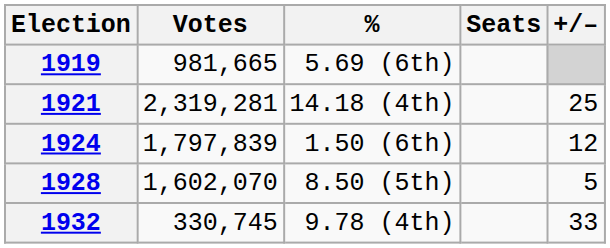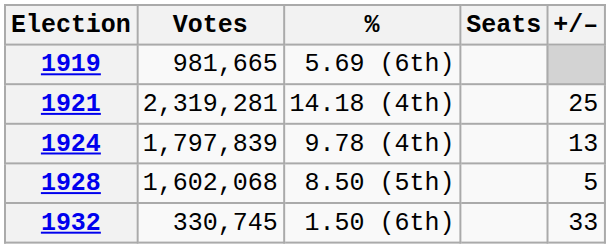1924 | %: 1.50 (6th) -> 9.78 (4th)
1924 | +/–: 12 -> 13
1928 | Votes: 1,602,070 -> 1,602,068
1932 | %: 9.78 (4th) -> 1.50 (6th)
